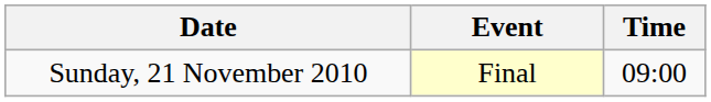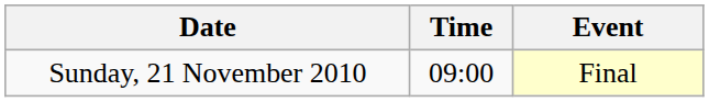columns swapped: Time <-> Event
